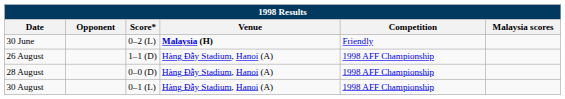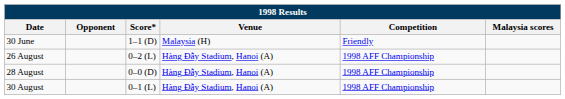30 June | Score*: 0–2 (L) -> 1–1 (D)
30 June | Venue: bold -> normal
26 August | Score*: 1–1 (D) -> 0–2 (L)
